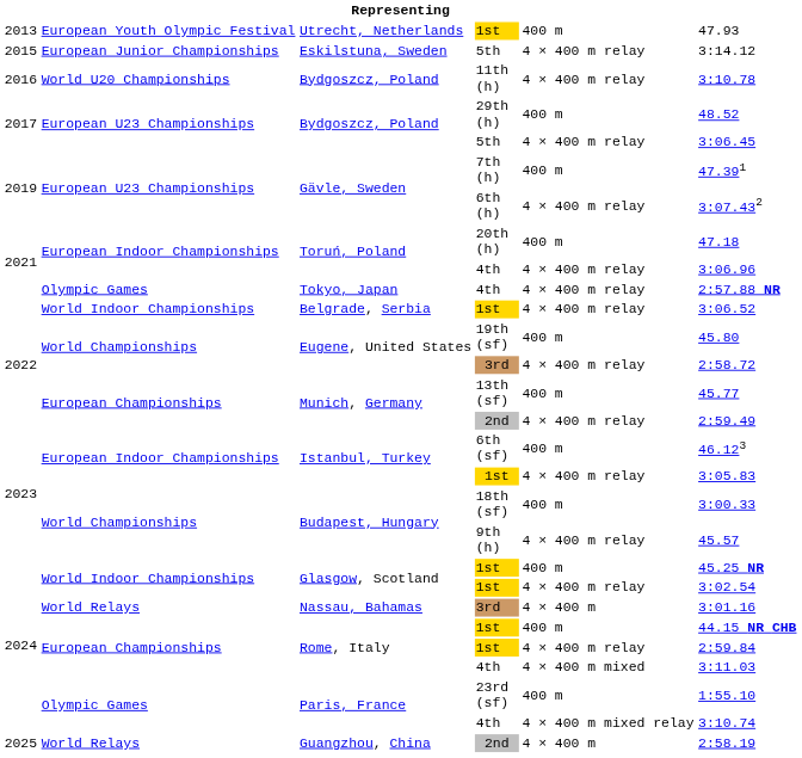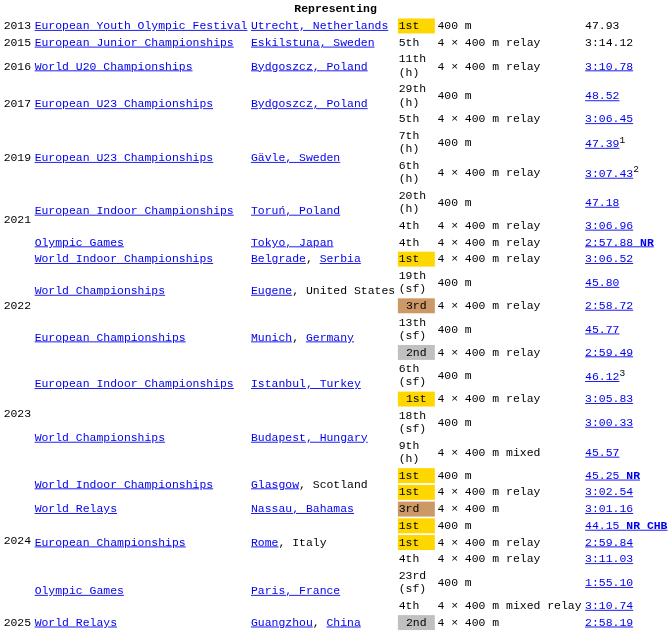Budapest, Hungary / 9th (h) | column 5: 4 × 400 m relay -> 4 × 400 m mixed
Rome, Italy / 4th | column 5: 4 × 400 m mixed -> 4 × 400 m relay
